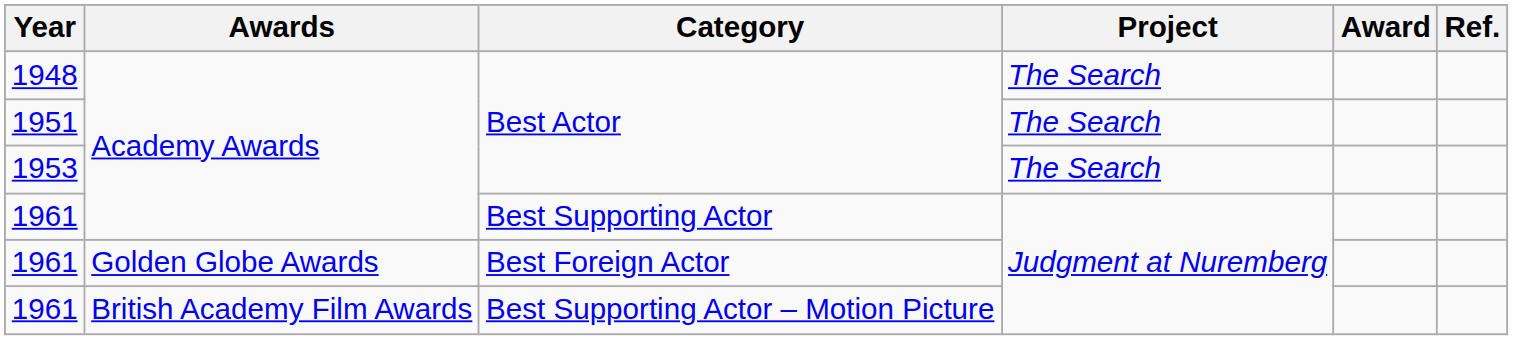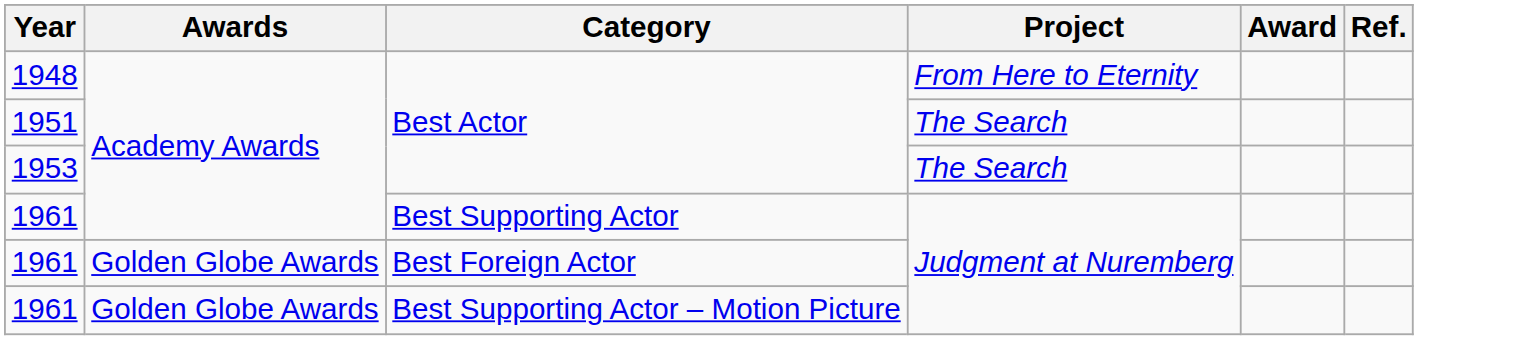1948 | Project: The Search -> From Here to Eternity
1961 / Best Supporting Actor – Motion Picture | Awards: British Academy Film Awards -> Golden Globe Awards
